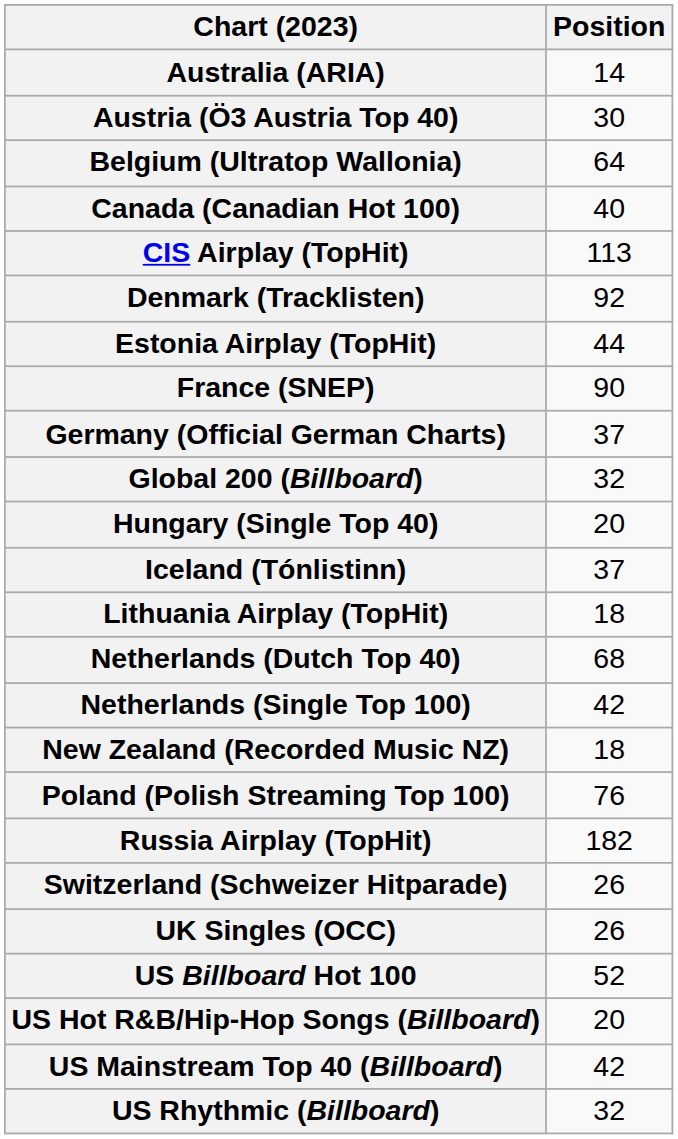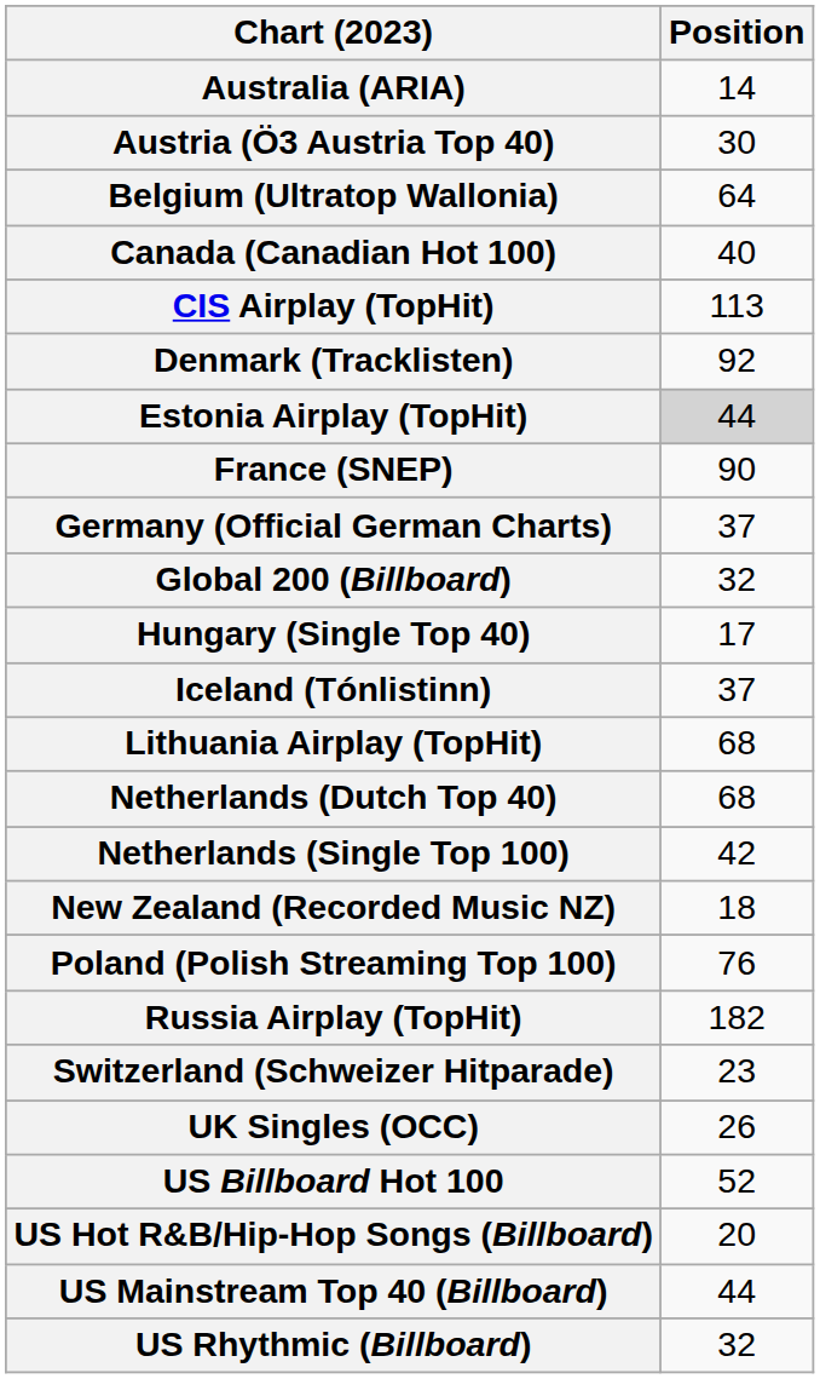Estonia Airplay (TopHit) | Position: no background -> lightgrey background
Hungary (Single Top 40) | Position: 20 -> 17
Lithuania Airplay (TopHit) | Position: 18 -> 68
Switzerland (Schweizer Hitparade) | Position: 26 -> 23
US Mainstream Top 40 (Billboard) | Position: 42 -> 44
